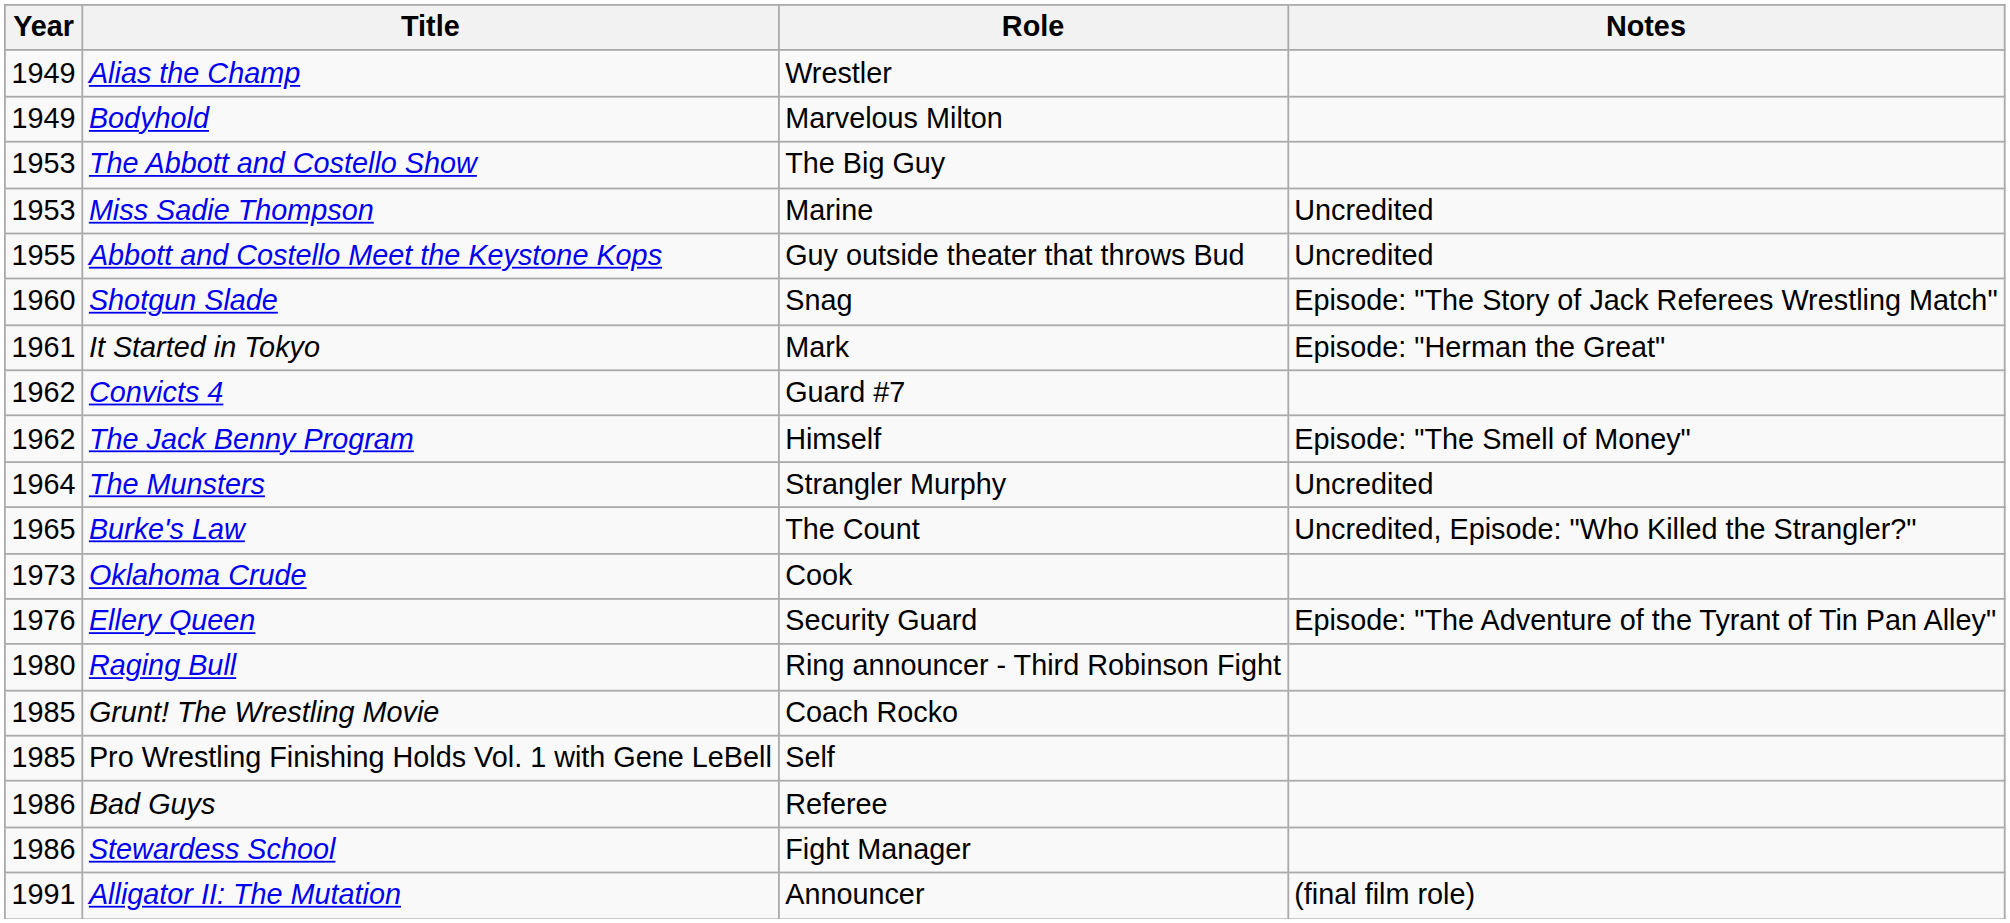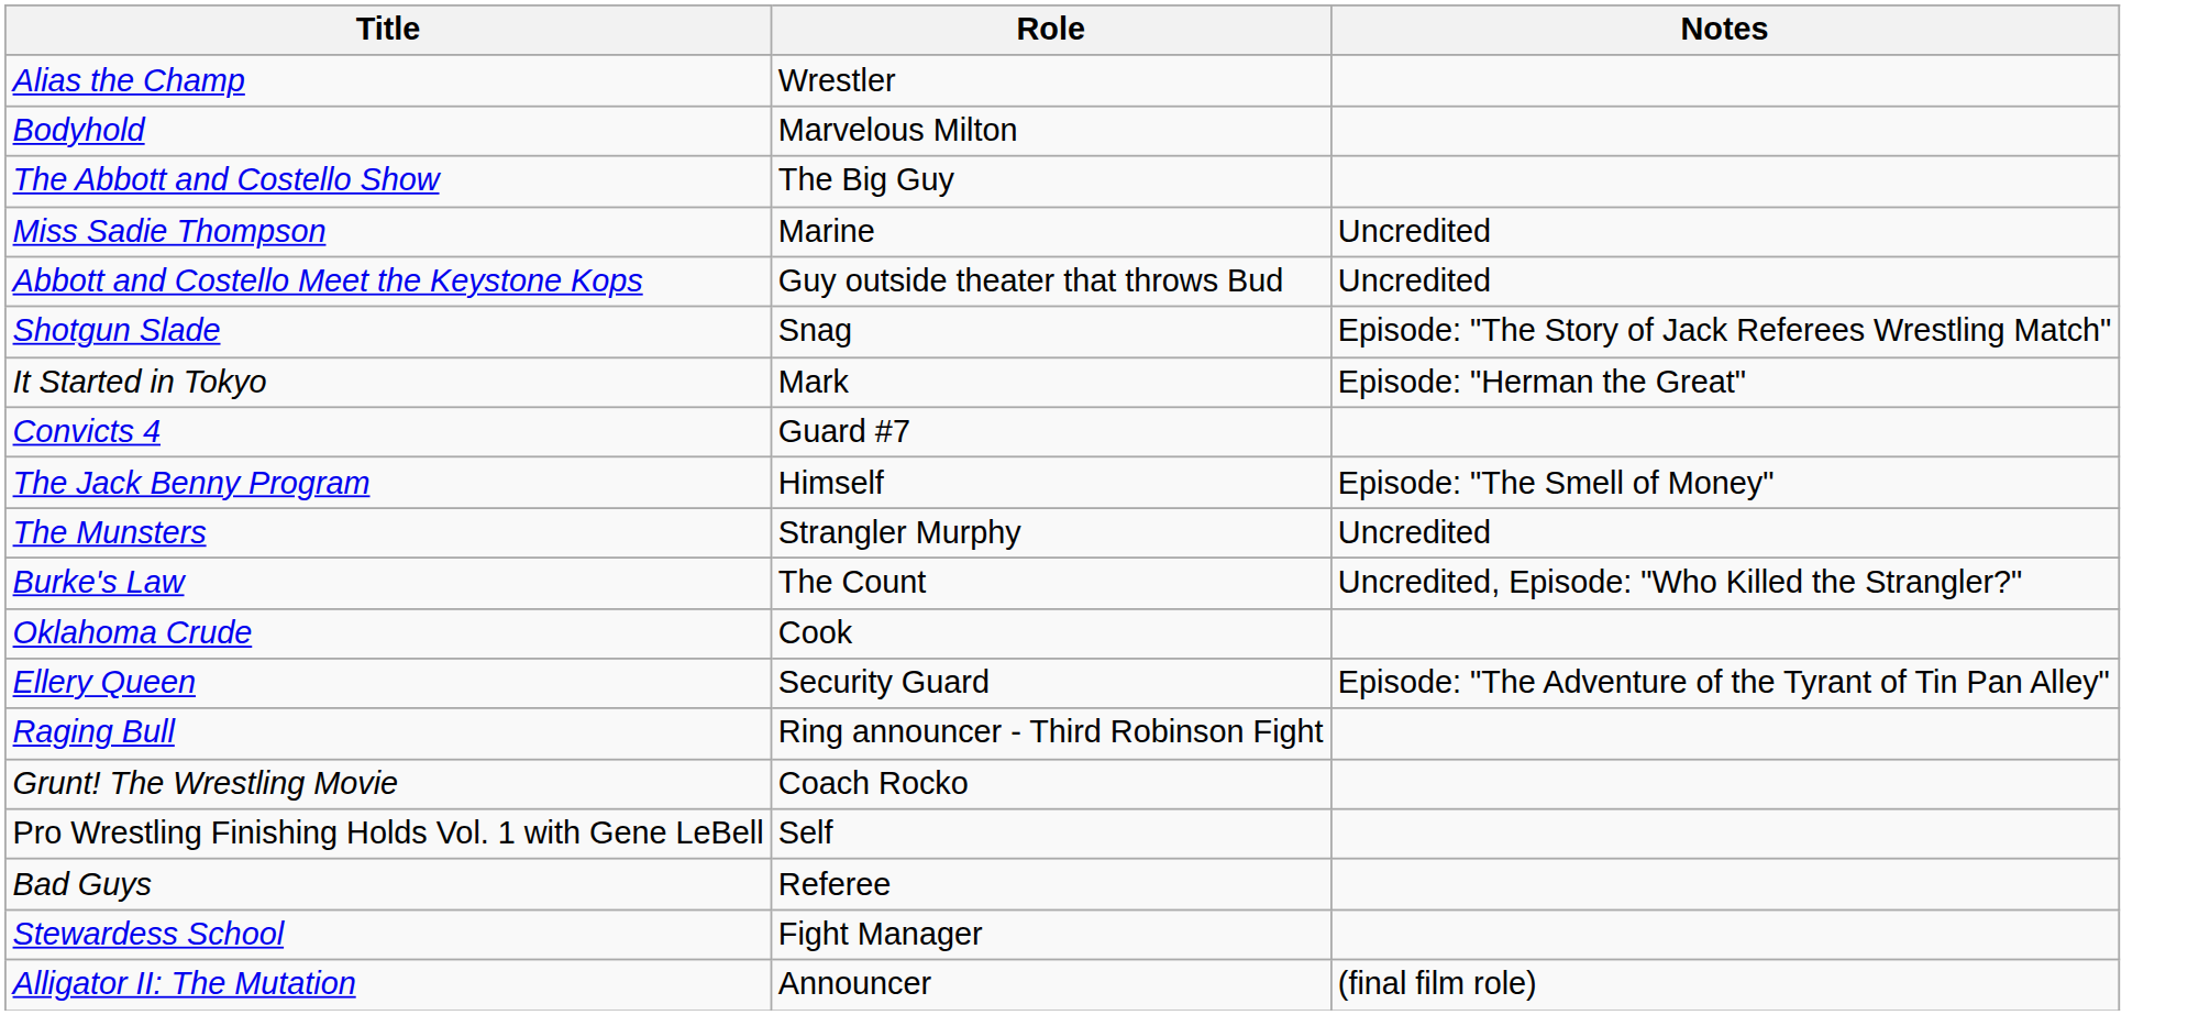- column: Year | 1949 | 1949 | 1953 | 1953 | 1955 | 1960 | 1961 | 1962 | 1962 | 1964 | 1965 | 1973 | 1976 | 1980 | 1985 | 1985 | 1986 | 1986 | 1991
